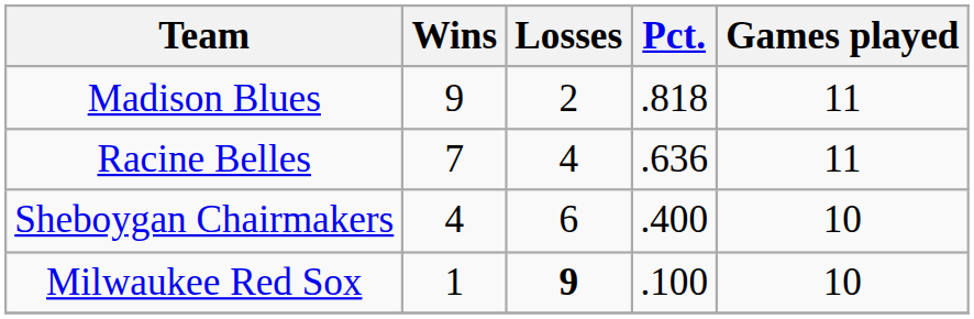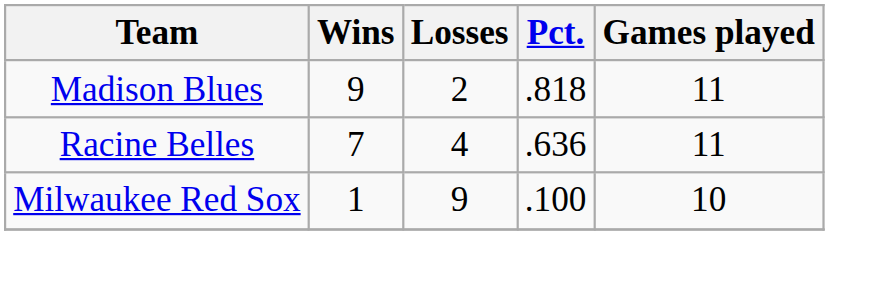- row: Sheboygan Chairmakers | 4 | 6 | .400 | 10
Milwaukee Red Sox | Losses: bold -> normal
